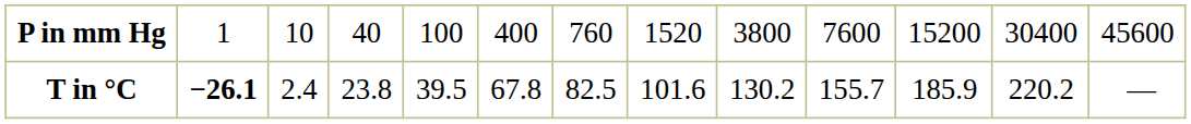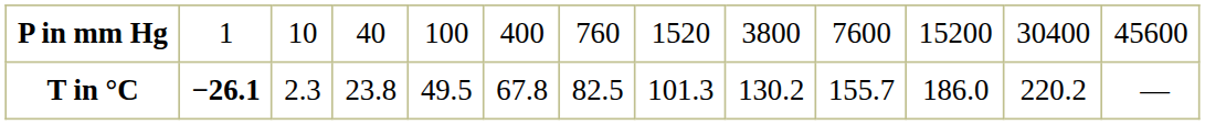T in °C | column 3: 2.4 -> 2.3
T in °C | column 5: 39.5 -> 49.5
T in °C | column 8: 101.6 -> 101.3
T in °C | column 11: 185.9 -> 186.0
